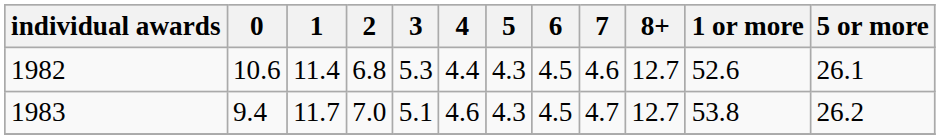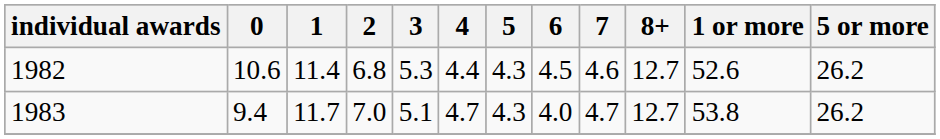1982 | 5 or more: 26.1 -> 26.2
1983 | 4: 4.6 -> 4.7
1983 | 6: 4.5 -> 4.0
